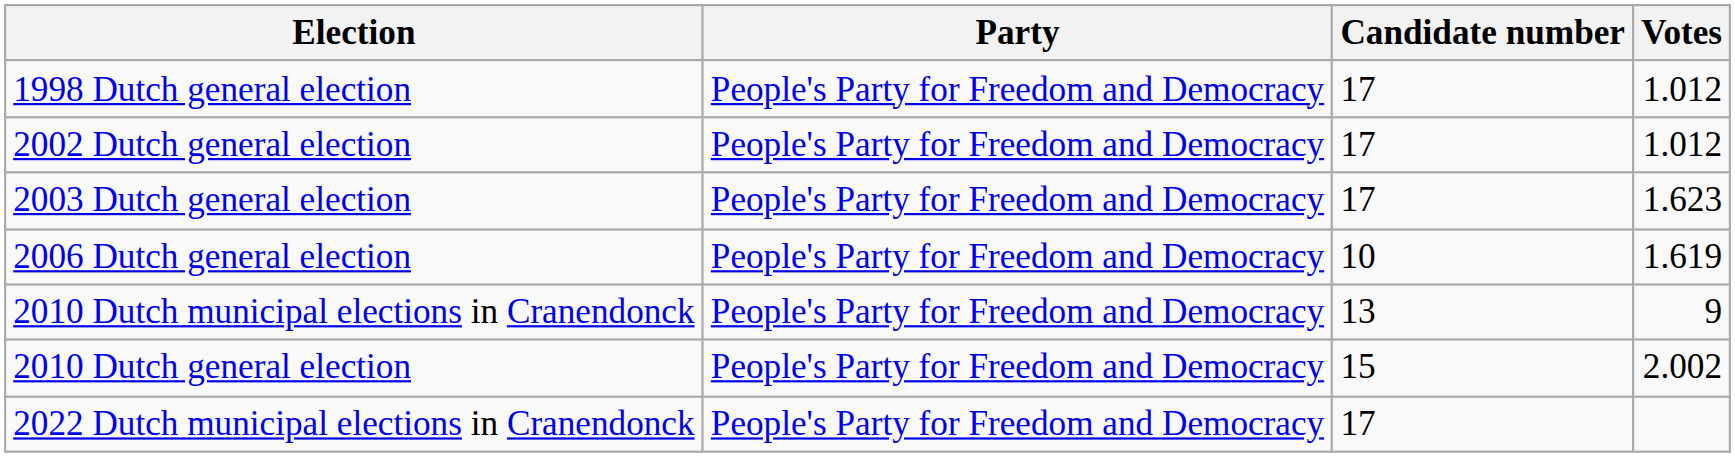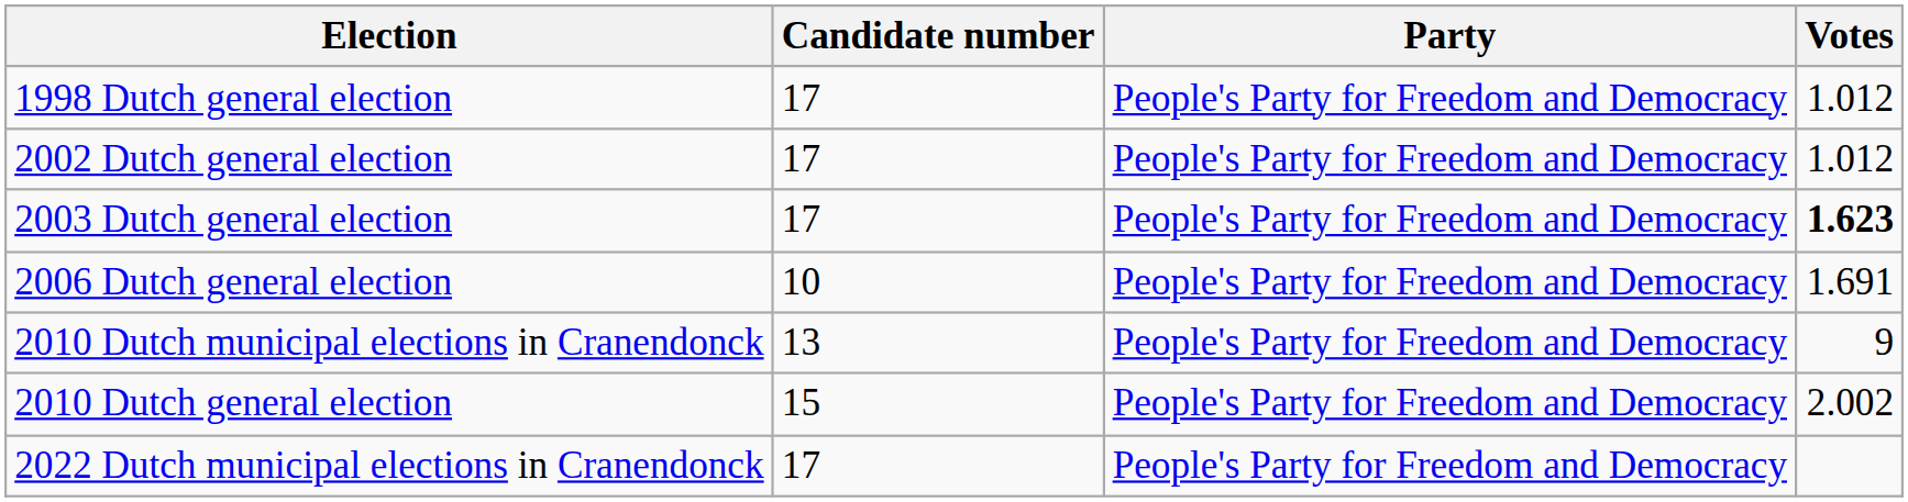columns swapped: Party <-> Candidate number
2003 Dutch general election | Votes: normal -> bold
2006 Dutch general election | Votes: 1.619 -> 1.691
